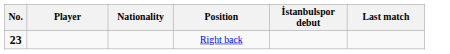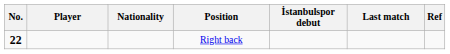+ column: Ref
Right back | No.: 23 -> 22
